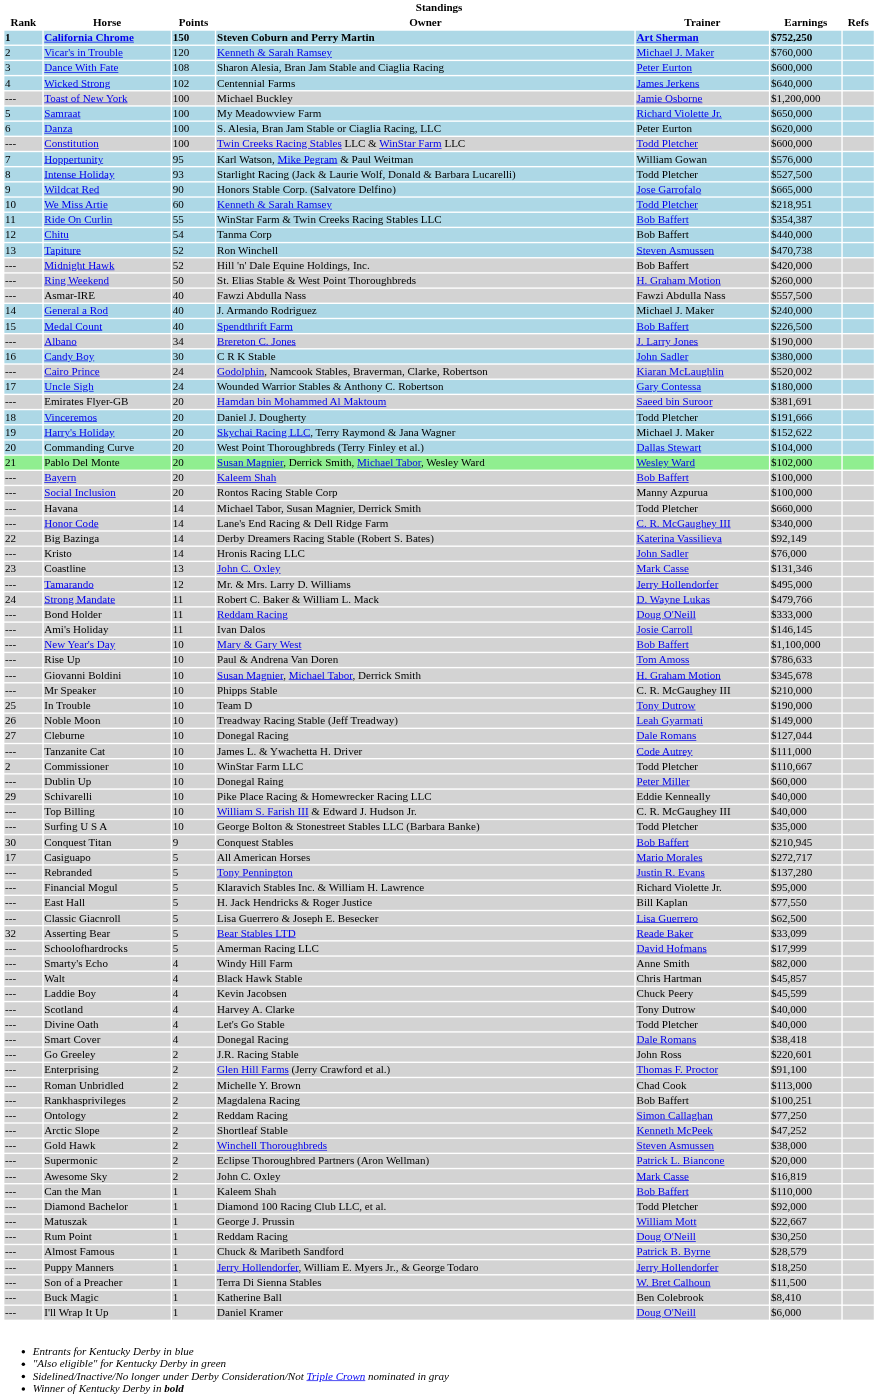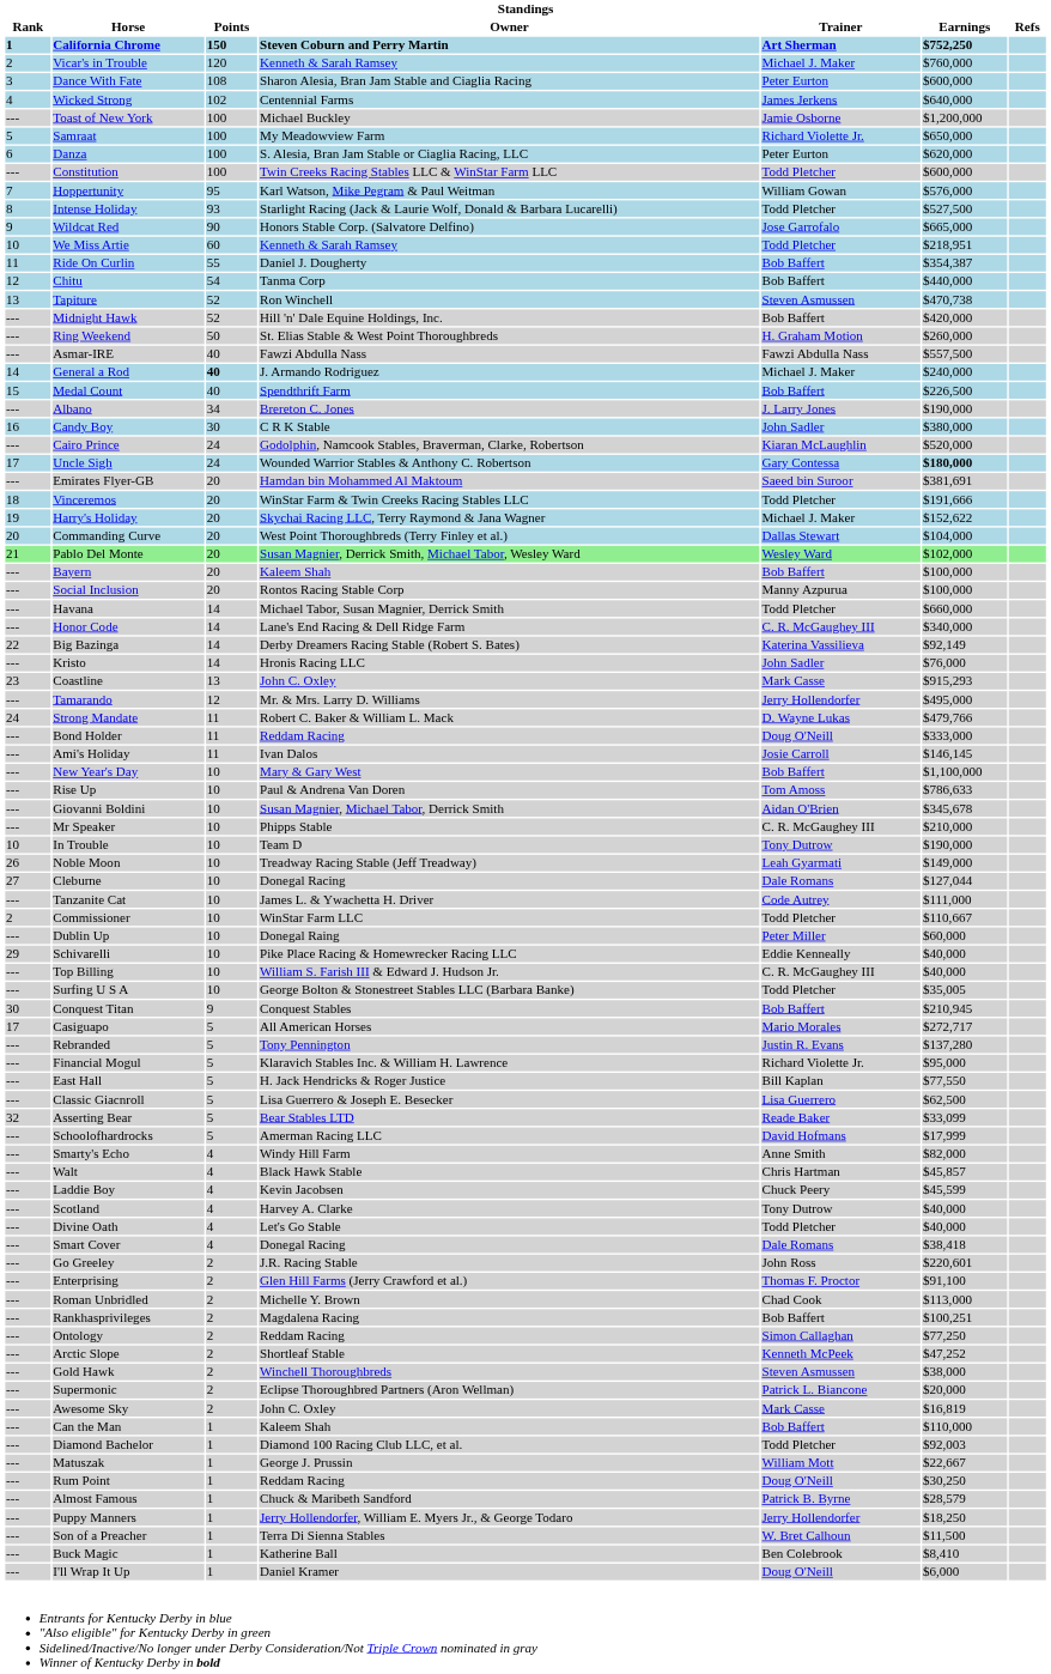Ride On Curlin | Owner: WinStar Farm & Twin Creeks Racing Stables LLC -> Daniel J. Dougherty
General a Rod | Points: normal -> bold
Cairo Prince | Earnings: $520,002 -> $520,000
Uncle Sigh | Earnings: normal -> bold
Vinceremos | Owner: Daniel J. Dougherty -> WinStar Farm & Twin Creeks Racing Stables LLC
Coastline | Earnings: $131,346 -> $915,293
Giovanni Boldini | Trainer: H. Graham Motion -> Aidan O'Brien
In Trouble | Rank: 25 -> 10
Surfing U S A | Earnings: $35,000 -> $35,005
Diamond Bachelor | Earnings: $92,000 -> $92,003
